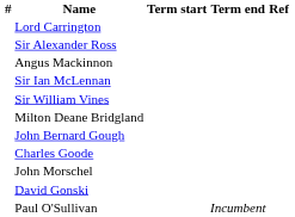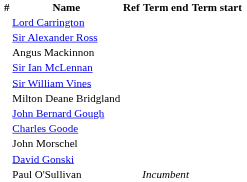columns swapped: Term start <-> Ref
